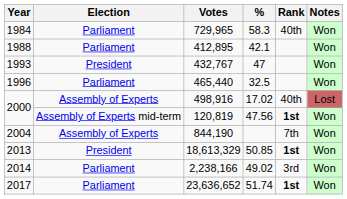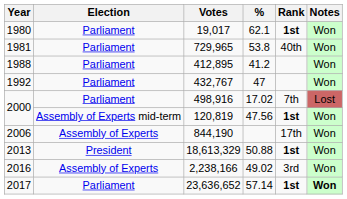+ row: 1980 | Parliament | 19,017 | 62.1 | 1st | Won
729,965 | Year: 1984 -> 1981
729,965 | %: 58.3 -> 53.8
412,895 | %: 42.1 -> 41.2
432,767 | Year: 1993 -> 1992
432,767 | Election: President -> Parliament
- row: 1996 | Parliament | 465,440 | 32.5 | Won
498,916 | Election: Assembly of Experts -> Parliament
498,916 | Rank: 40th -> 7th
844,190 | Year: 2004 -> 2006
844,190 | Rank: 7th -> 17th
18,613,329 | %: 50.85 -> 50.88
2,238,166 | Year: 2014 -> 2016
2,238,166 | Election: Parliament -> Assembly of Experts
23,636,652 | %: 51.74 -> 57.14
23,636,652 | Notes: normal -> bold
